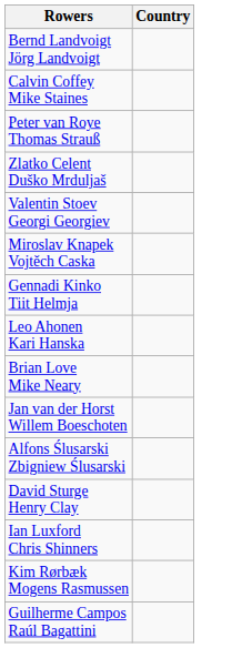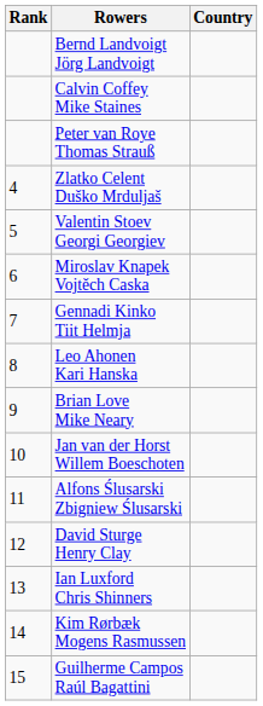+ column: Rank | 4 | 5 | 6 | 7 | 8 | 9 | 10 | 11 | 12 | 13 | 14 | 15
